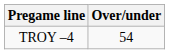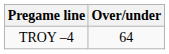TROY –4 | Over/under: 54 -> 64
